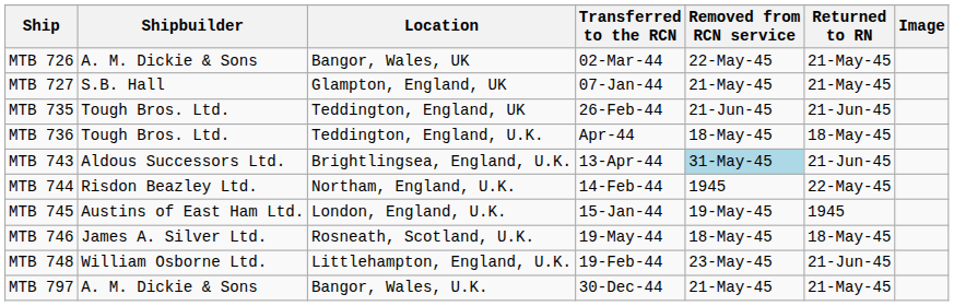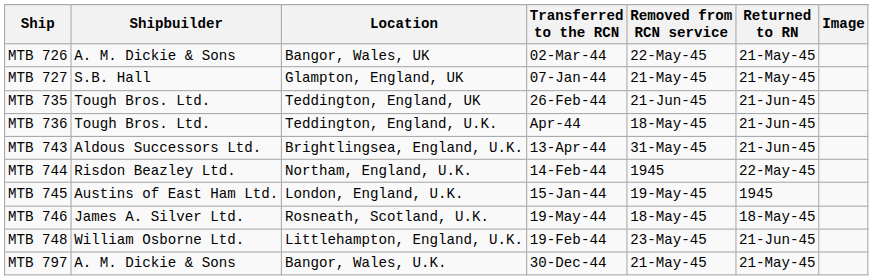MTB 736 | Returned to RN: 18-May-45 -> 21-Jun-45
MTB 743 | Removed from RCN service: lightblue background -> no background
